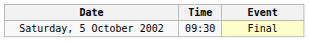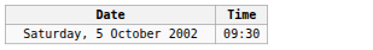- column: Event | Final
